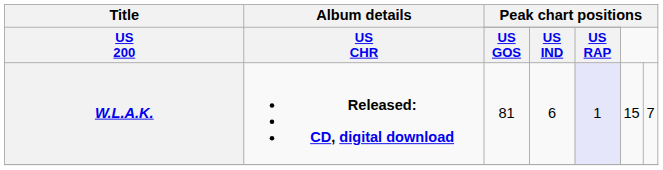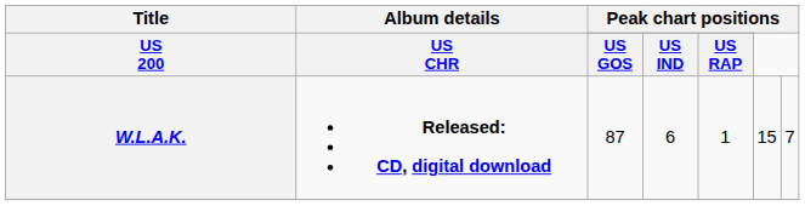W.L.A.K. | column 3: 81 -> 87
W.L.A.K. | column 5: lavender background -> no background
